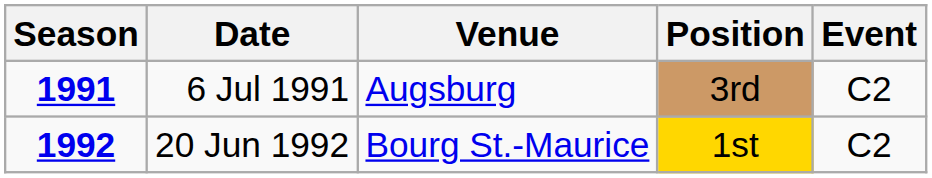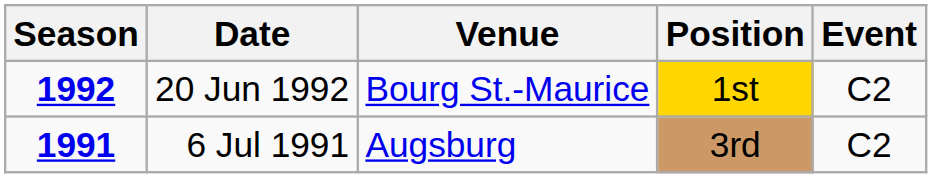rows swapped: 6 Jul 1991 <-> 20 Jun 1992
